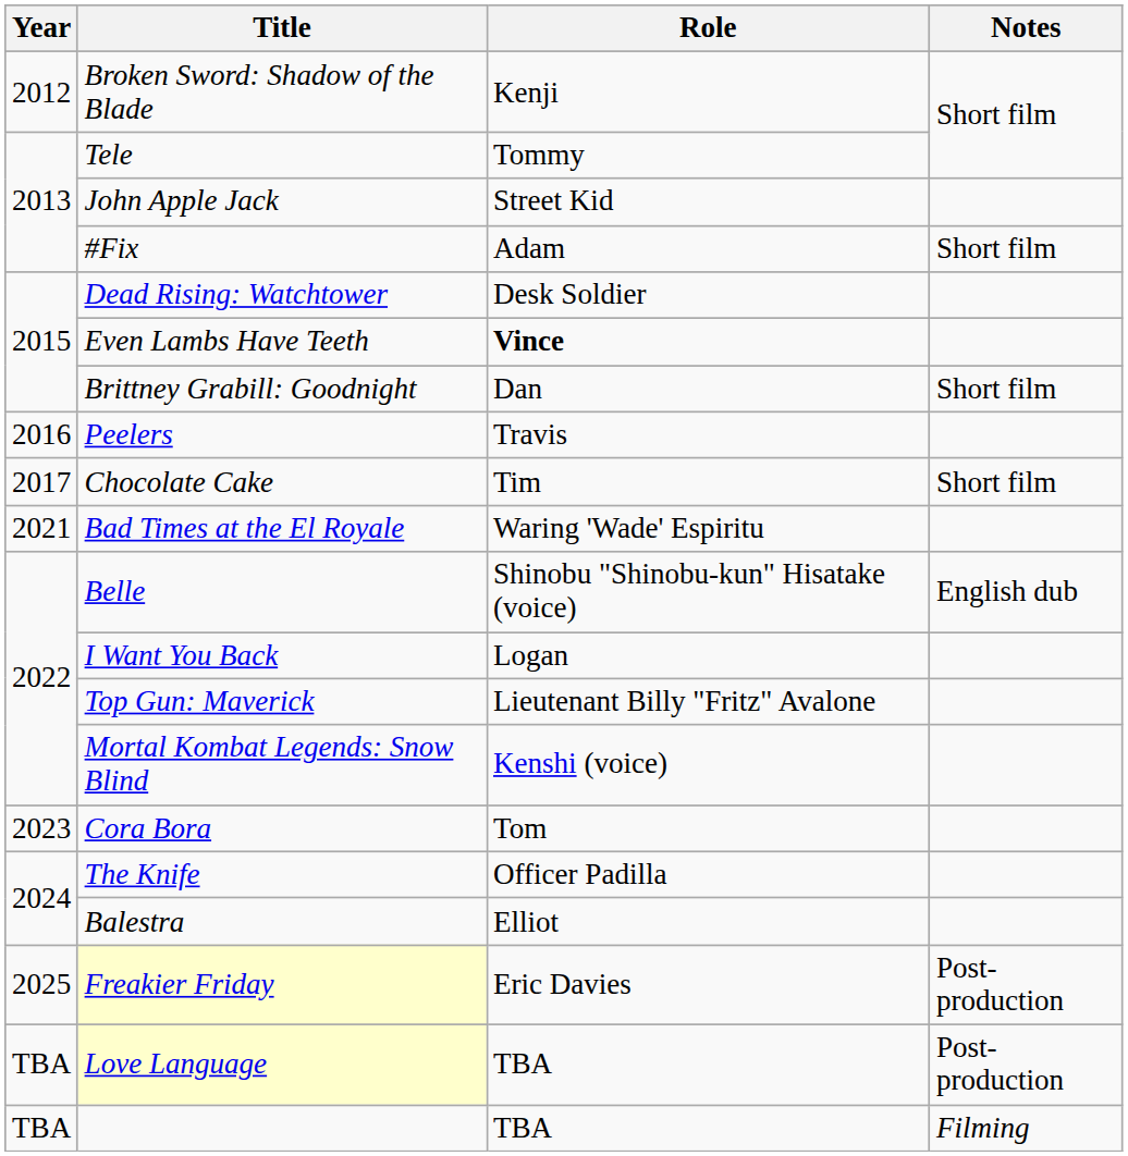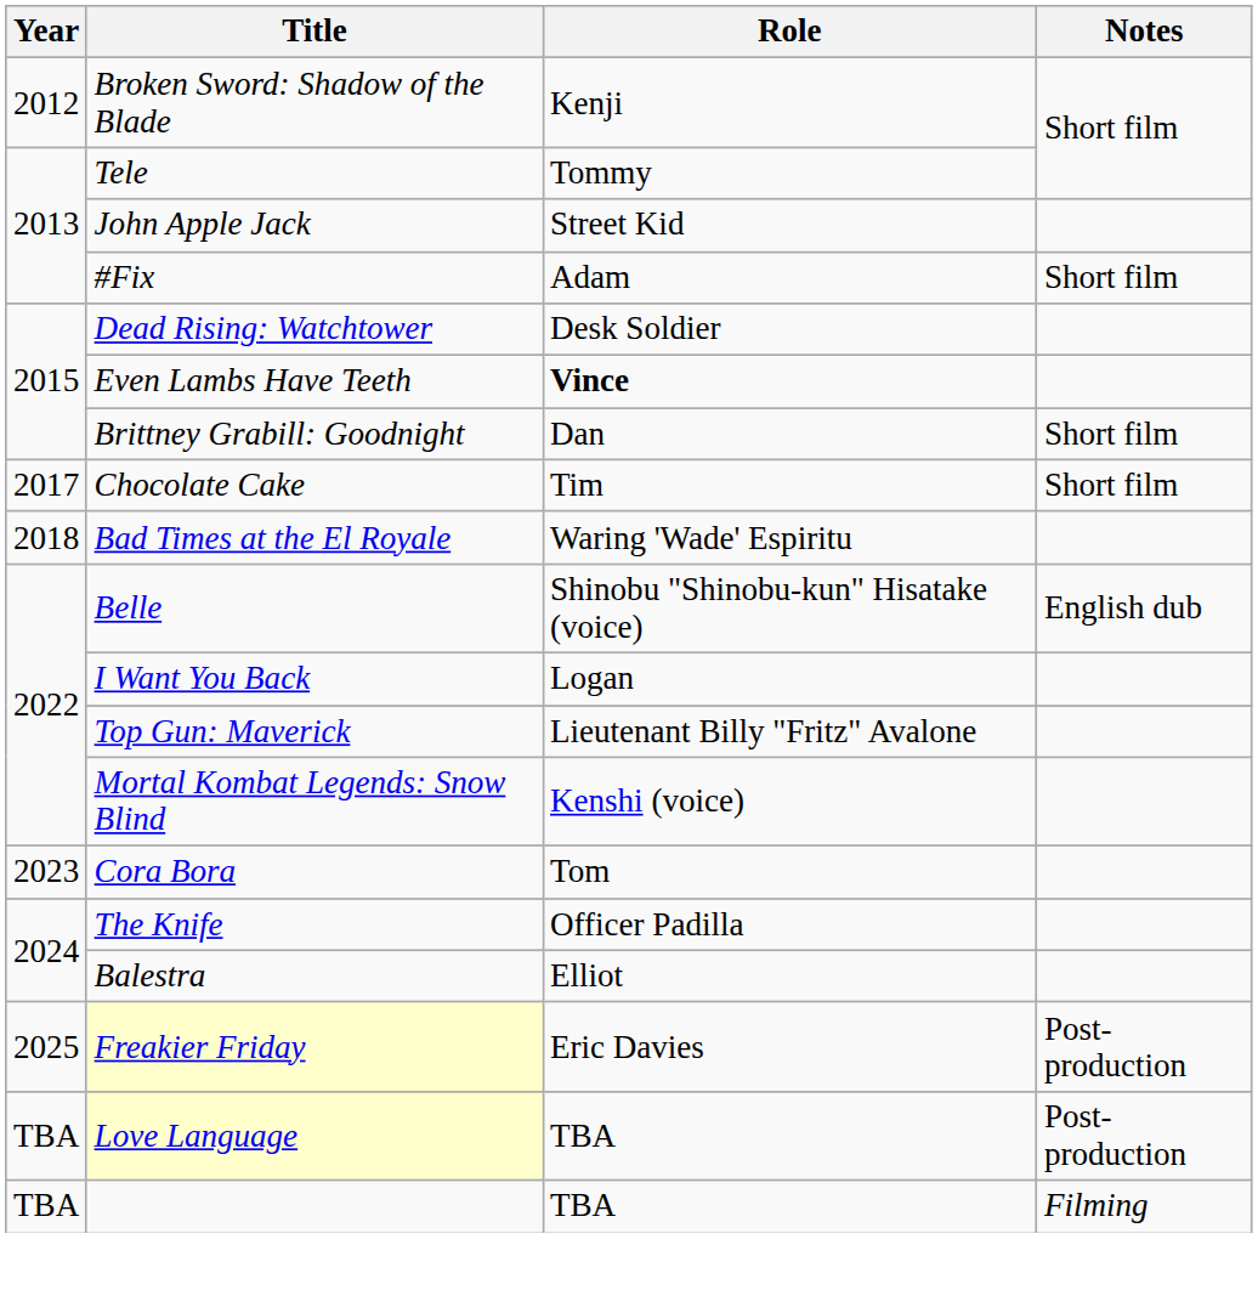- row: 2016 | Peelers | Travis
Bad Times at the El Royale | Year: 2021 -> 2018
